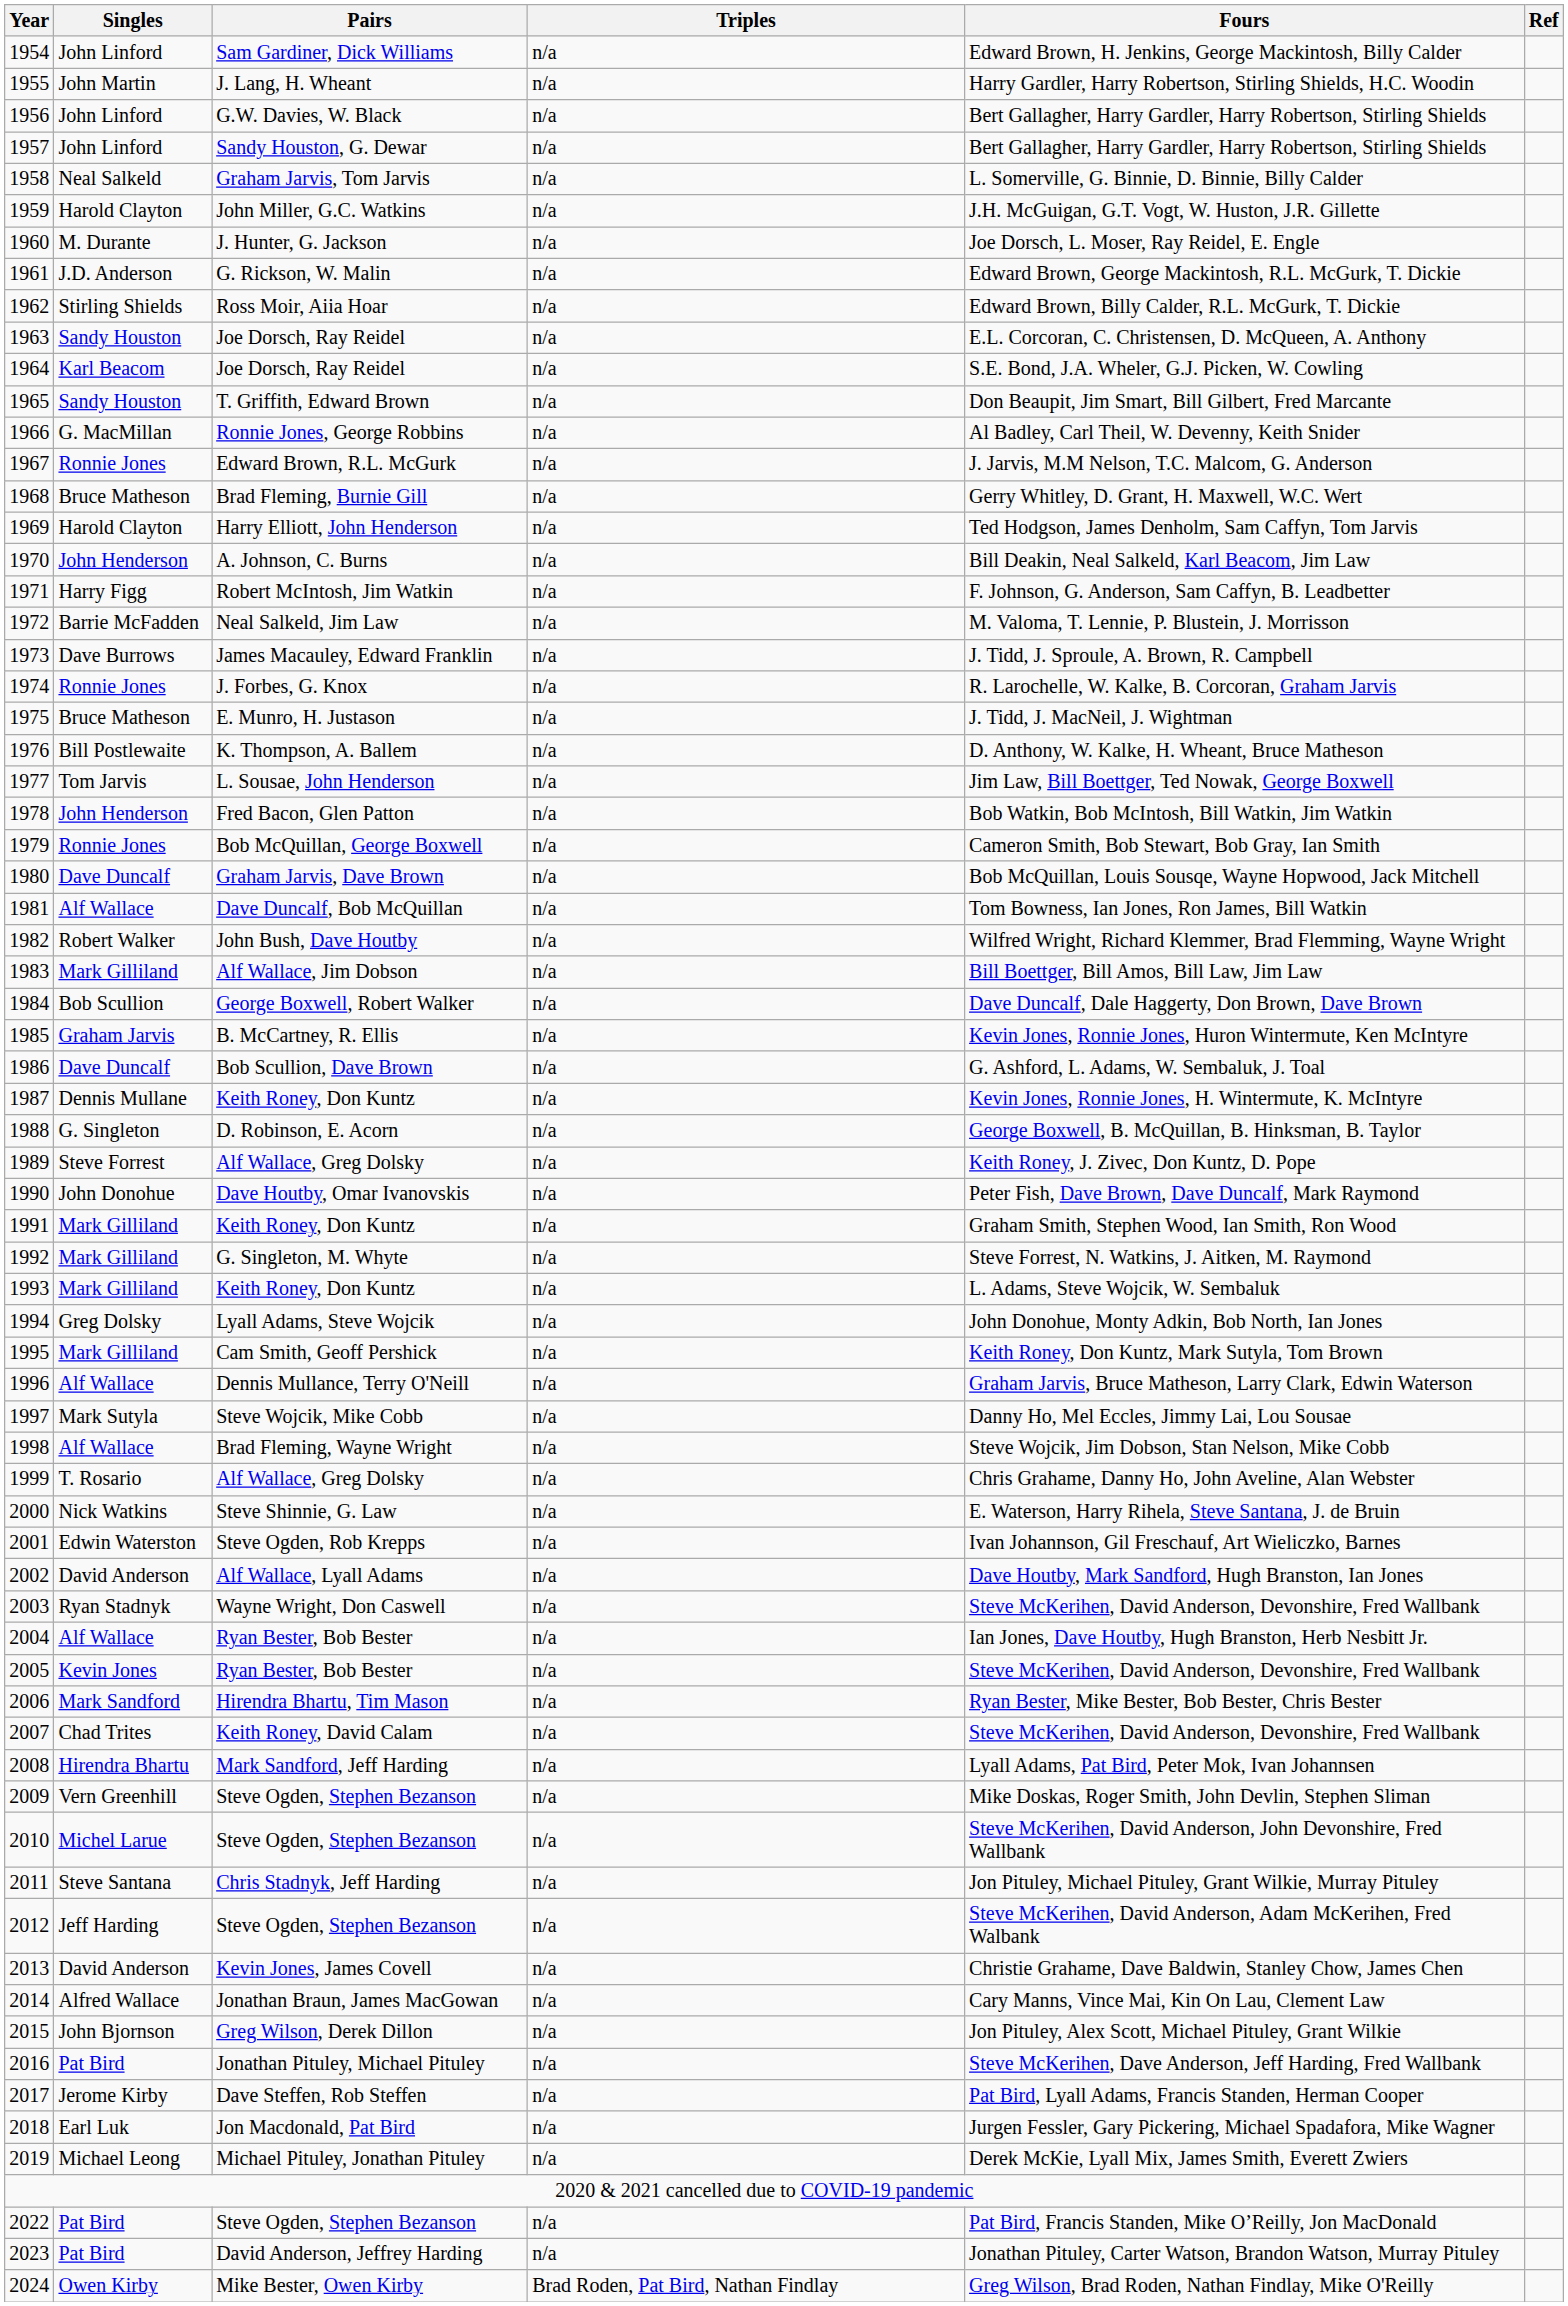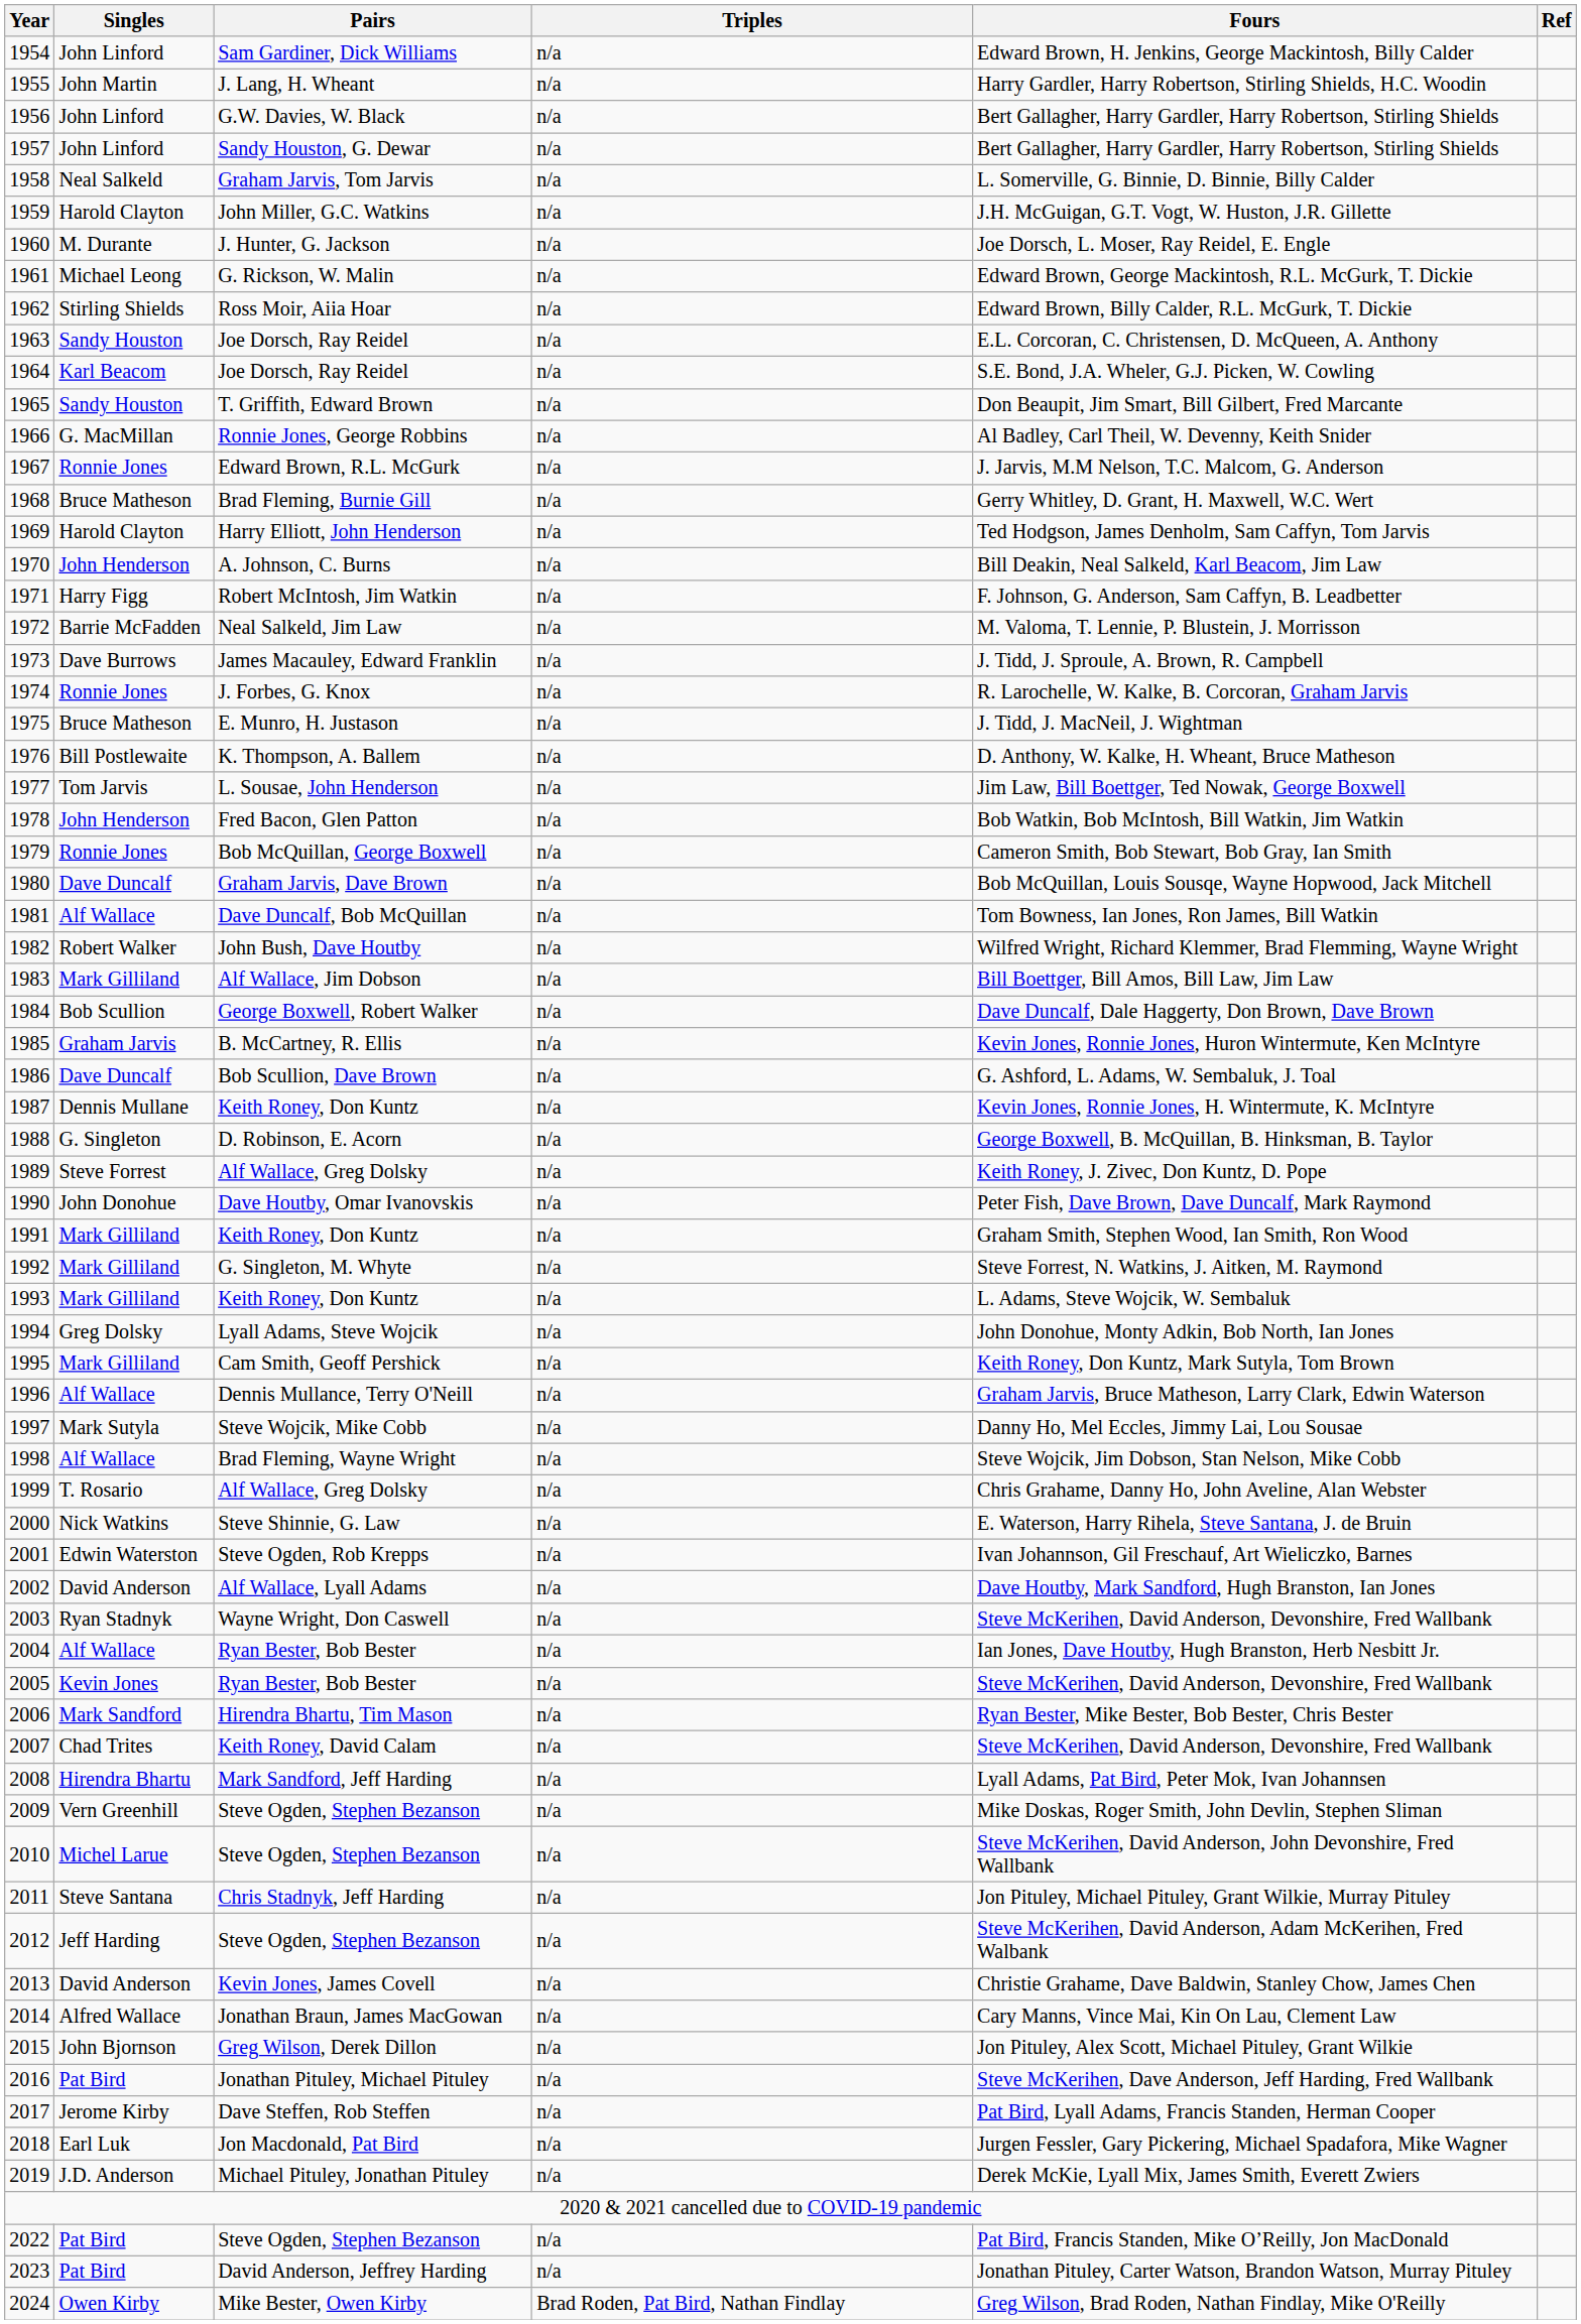1961 | Singles: J.D. Anderson -> Michael Leong
2019 | Singles: Michael Leong -> J.D. Anderson
